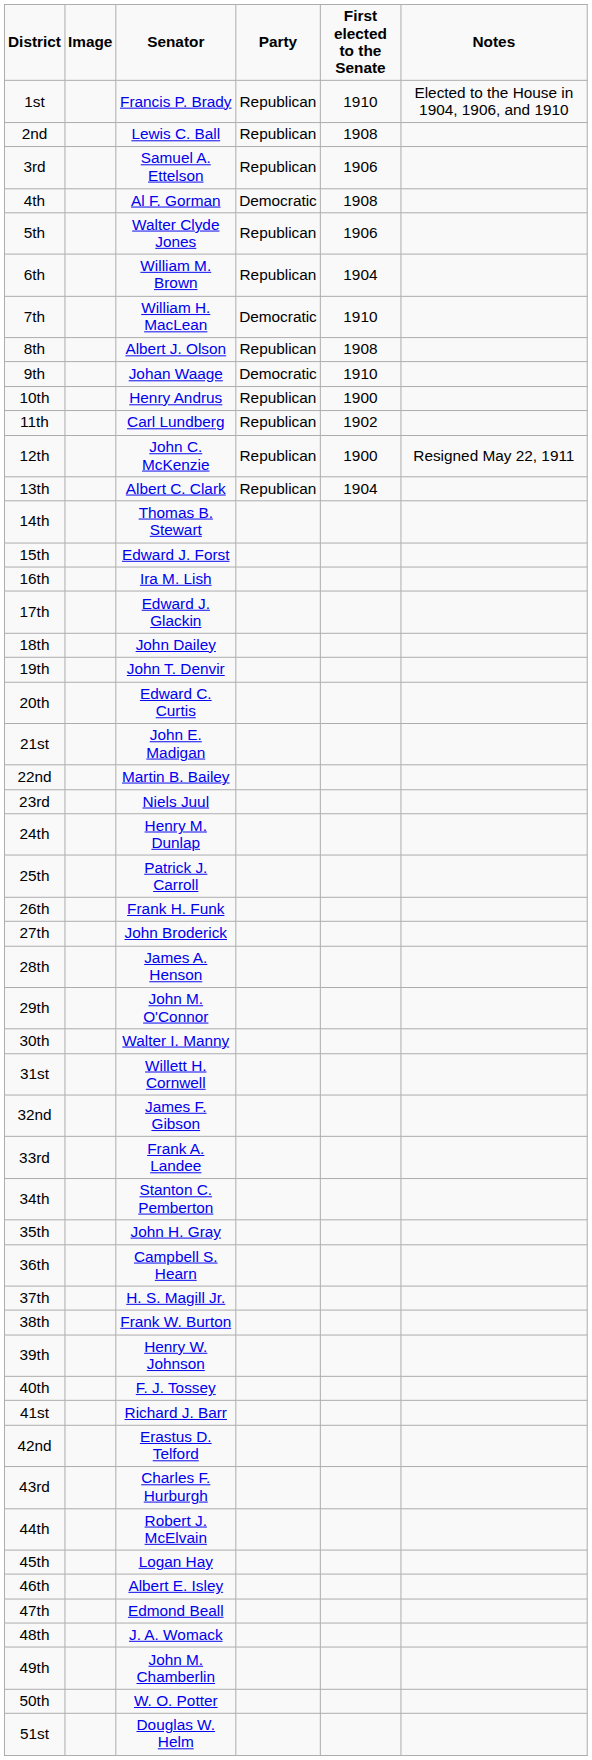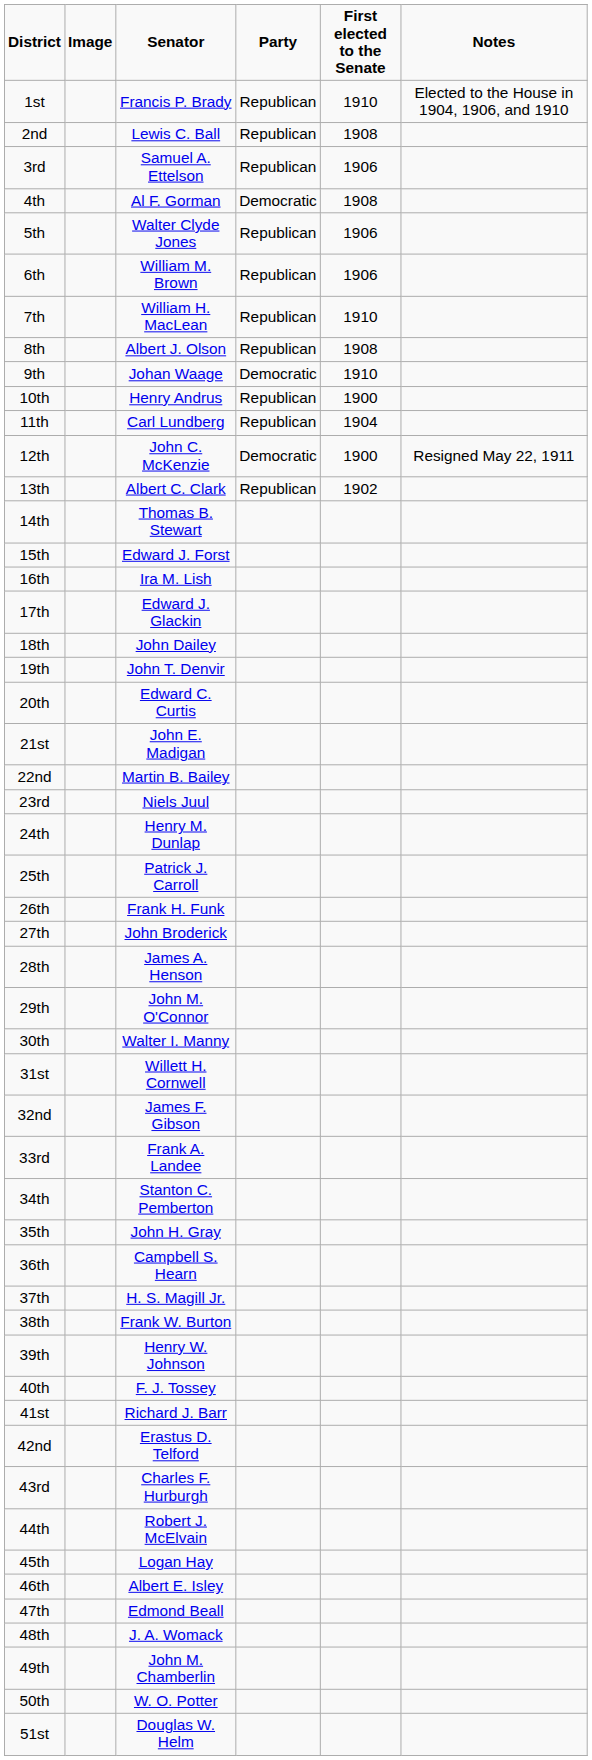6th | First elected to the Senate: 1904 -> 1906
7th | Party: Democratic -> Republican
11th | First elected to the Senate: 1902 -> 1904
12th | Party: Republican -> Democratic
13th | First elected to the Senate: 1904 -> 1902
